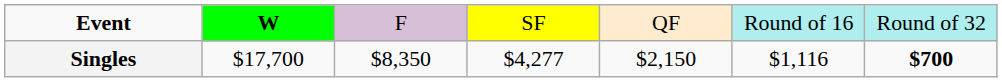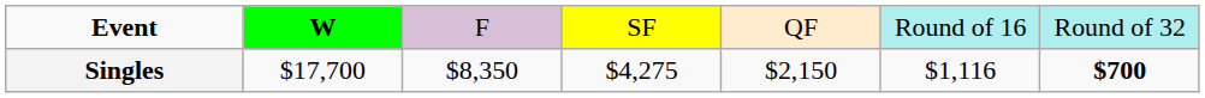Singles | column 4: $4,277 -> $4,275
